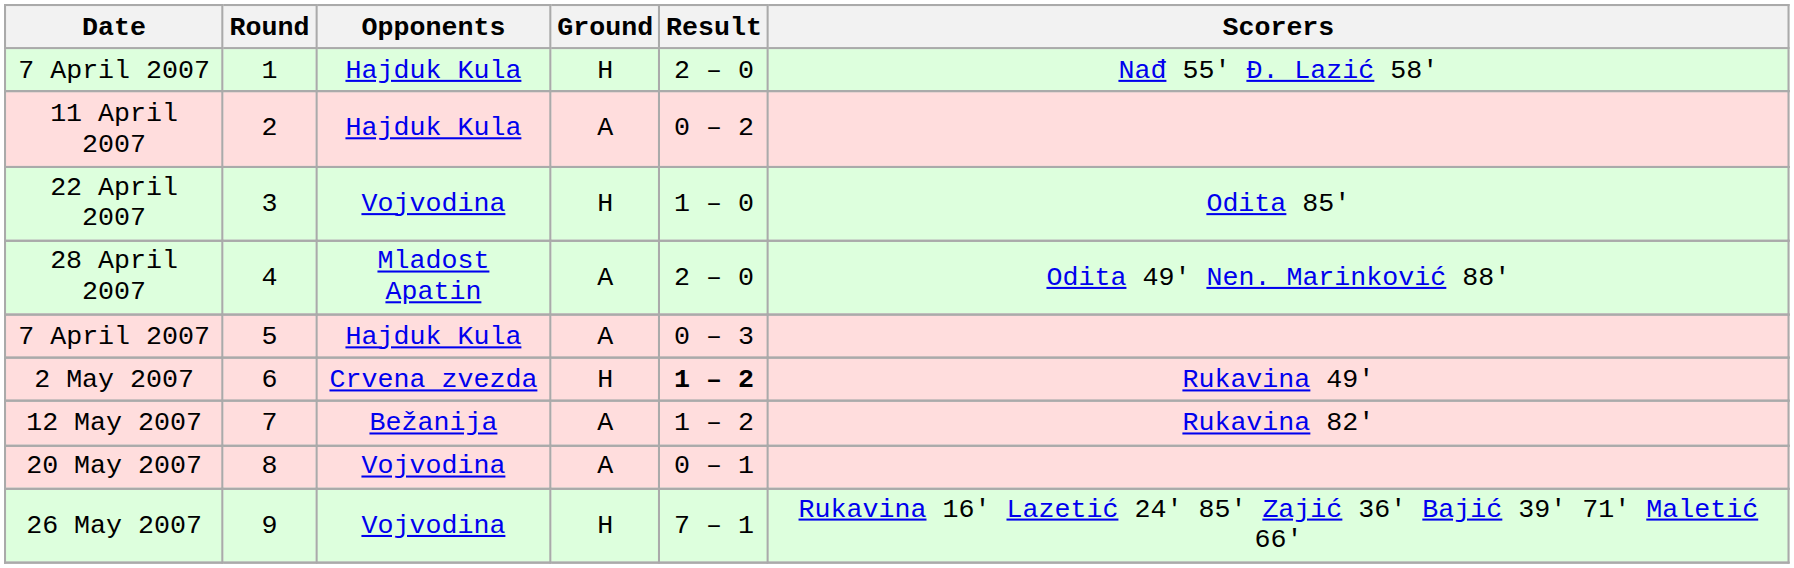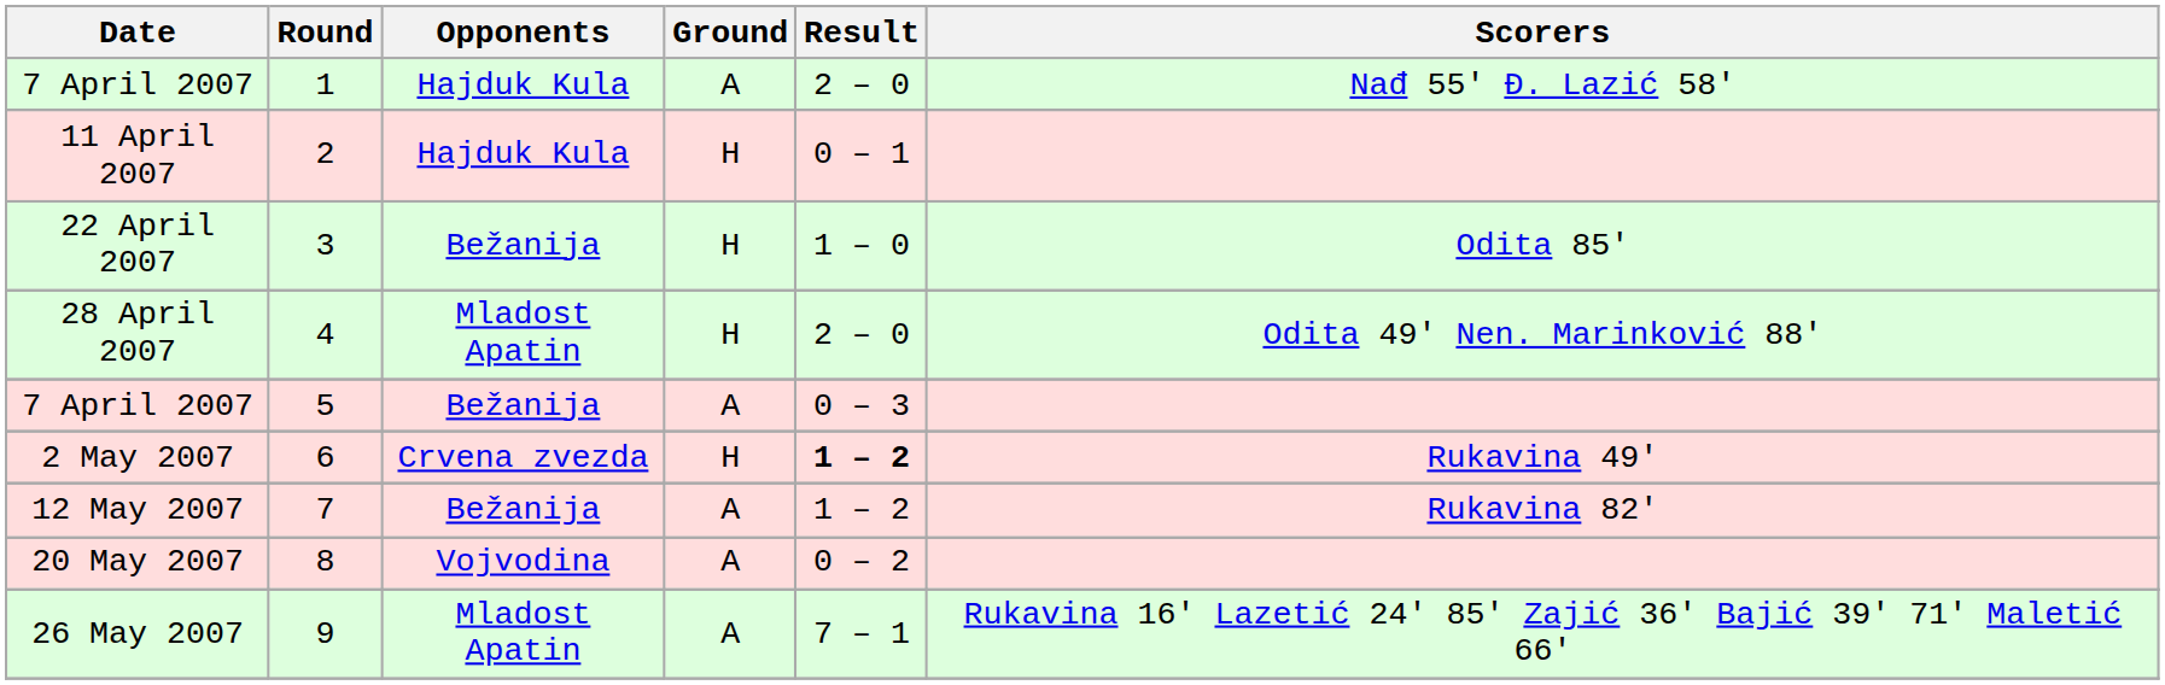1 | Ground: H -> A
2 | Ground: A -> H
2 | Result: 0 – 2 -> 0 – 1
3 | Opponents: Vojvodina -> Bežanija
4 | Ground: A -> H
5 | Opponents: Hajduk Kula -> Bežanija
8 | Result: 0 – 1 -> 0 – 2
9 | Opponents: Vojvodina -> Mladost Apatin
9 | Ground: H -> A
